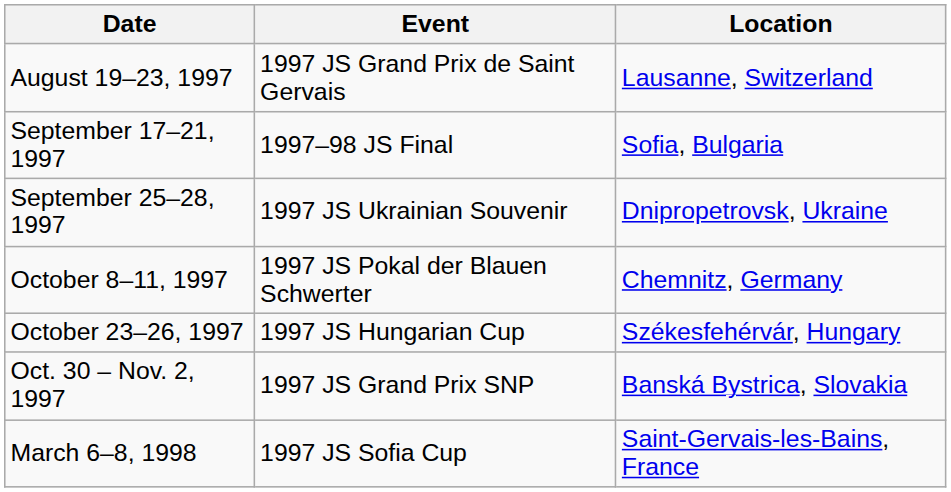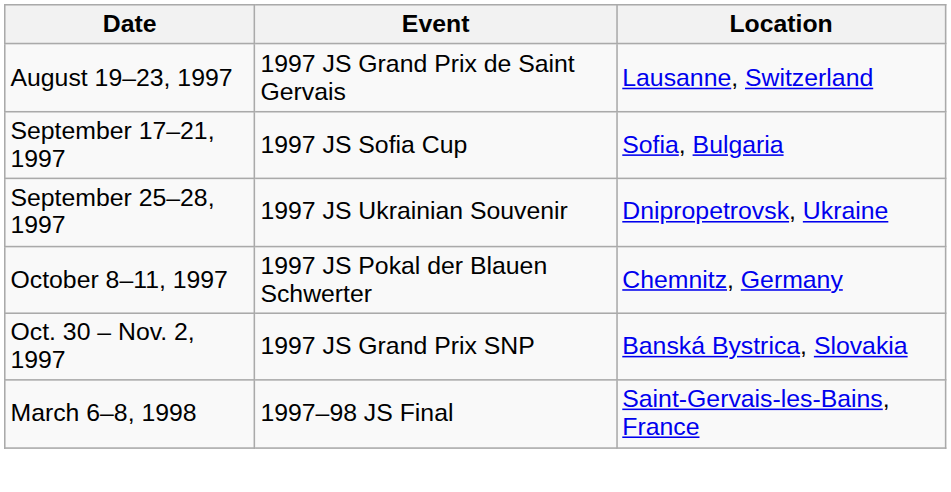September 17–21, 1997 | Event: 1997–98 JS Final -> 1997 JS Sofia Cup
- row: October 23–26, 1997 | 1997 JS Hungarian Cup | Székesfehérvár, Hungary
March 6–8, 1998 | Event: 1997 JS Sofia Cup -> 1997–98 JS Final
